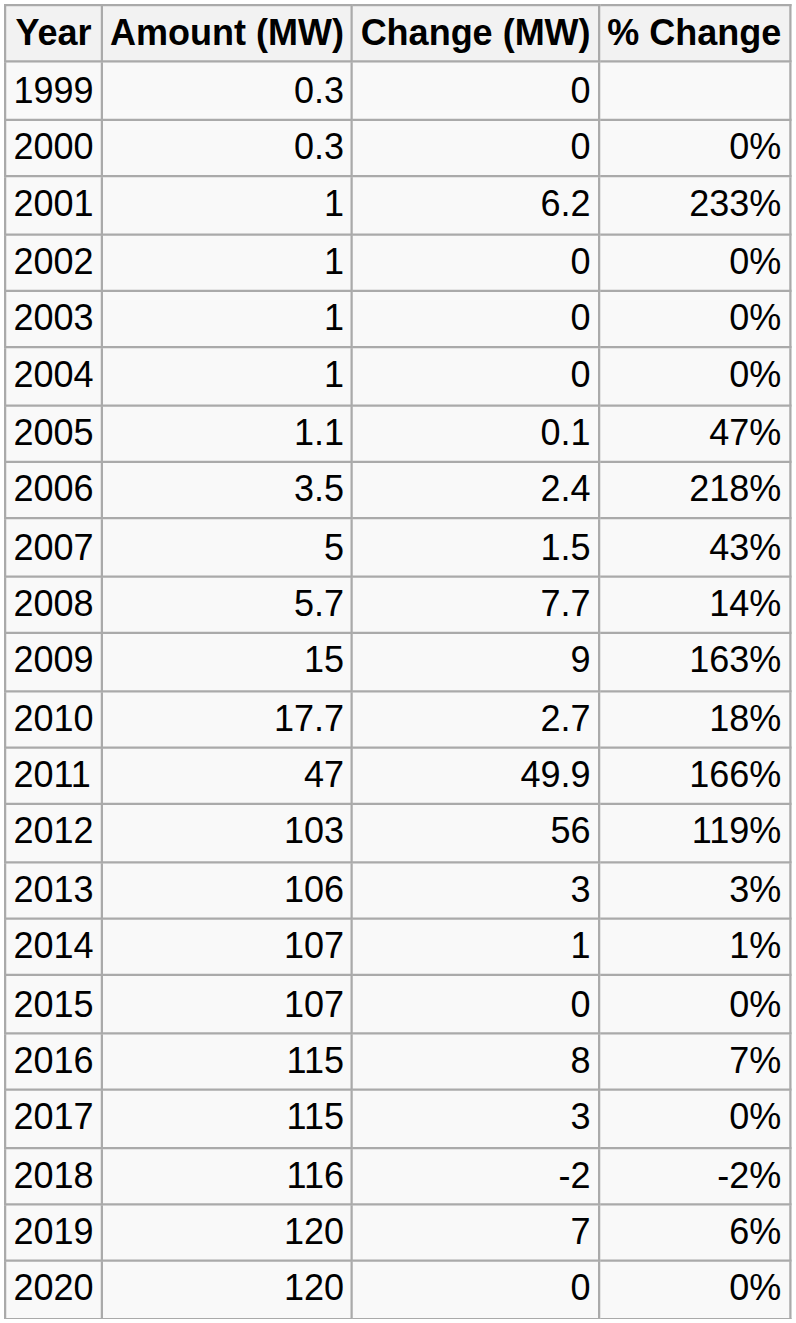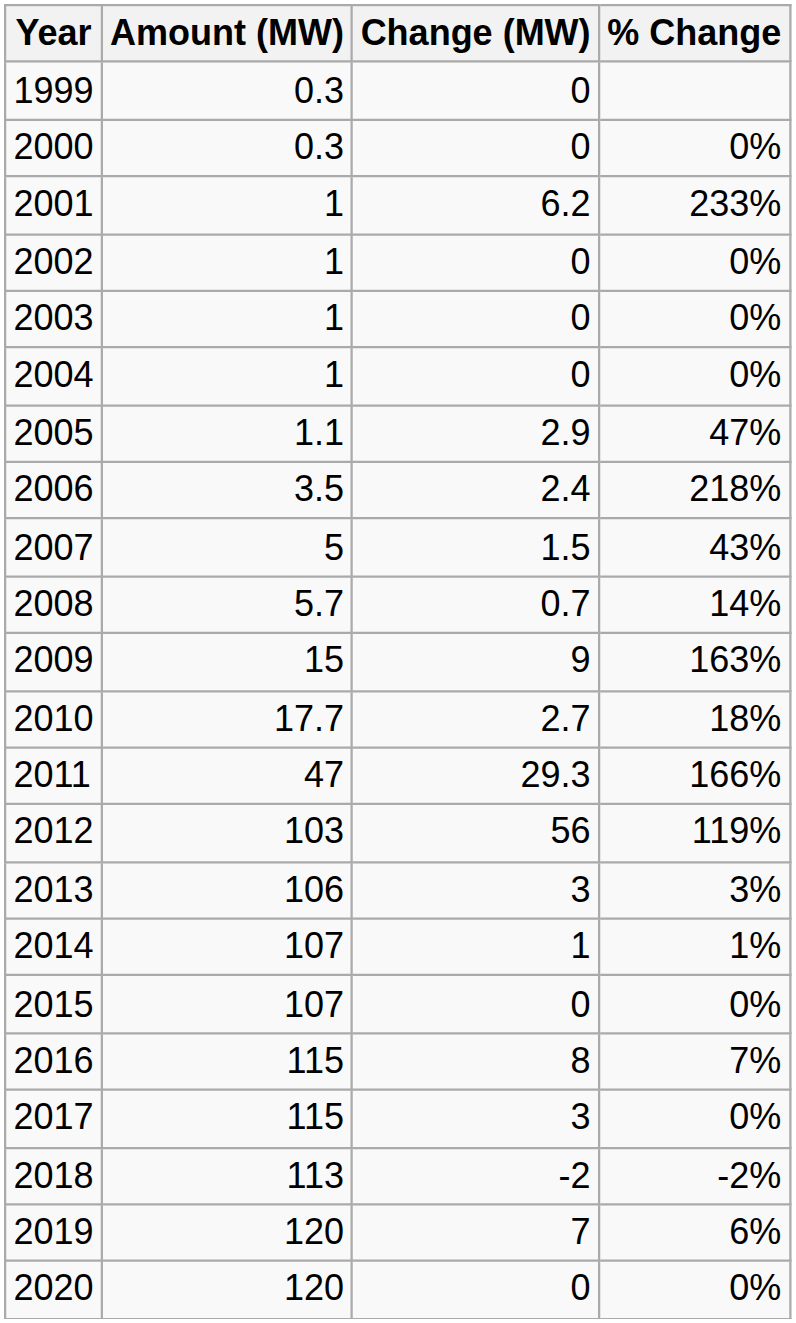2005 | Change (MW): 0.1 -> 2.9
2008 | Change (MW): 7.7 -> 0.7
2011 | Change (MW): 49.9 -> 29.3
2018 | Amount (MW): 116 -> 113
